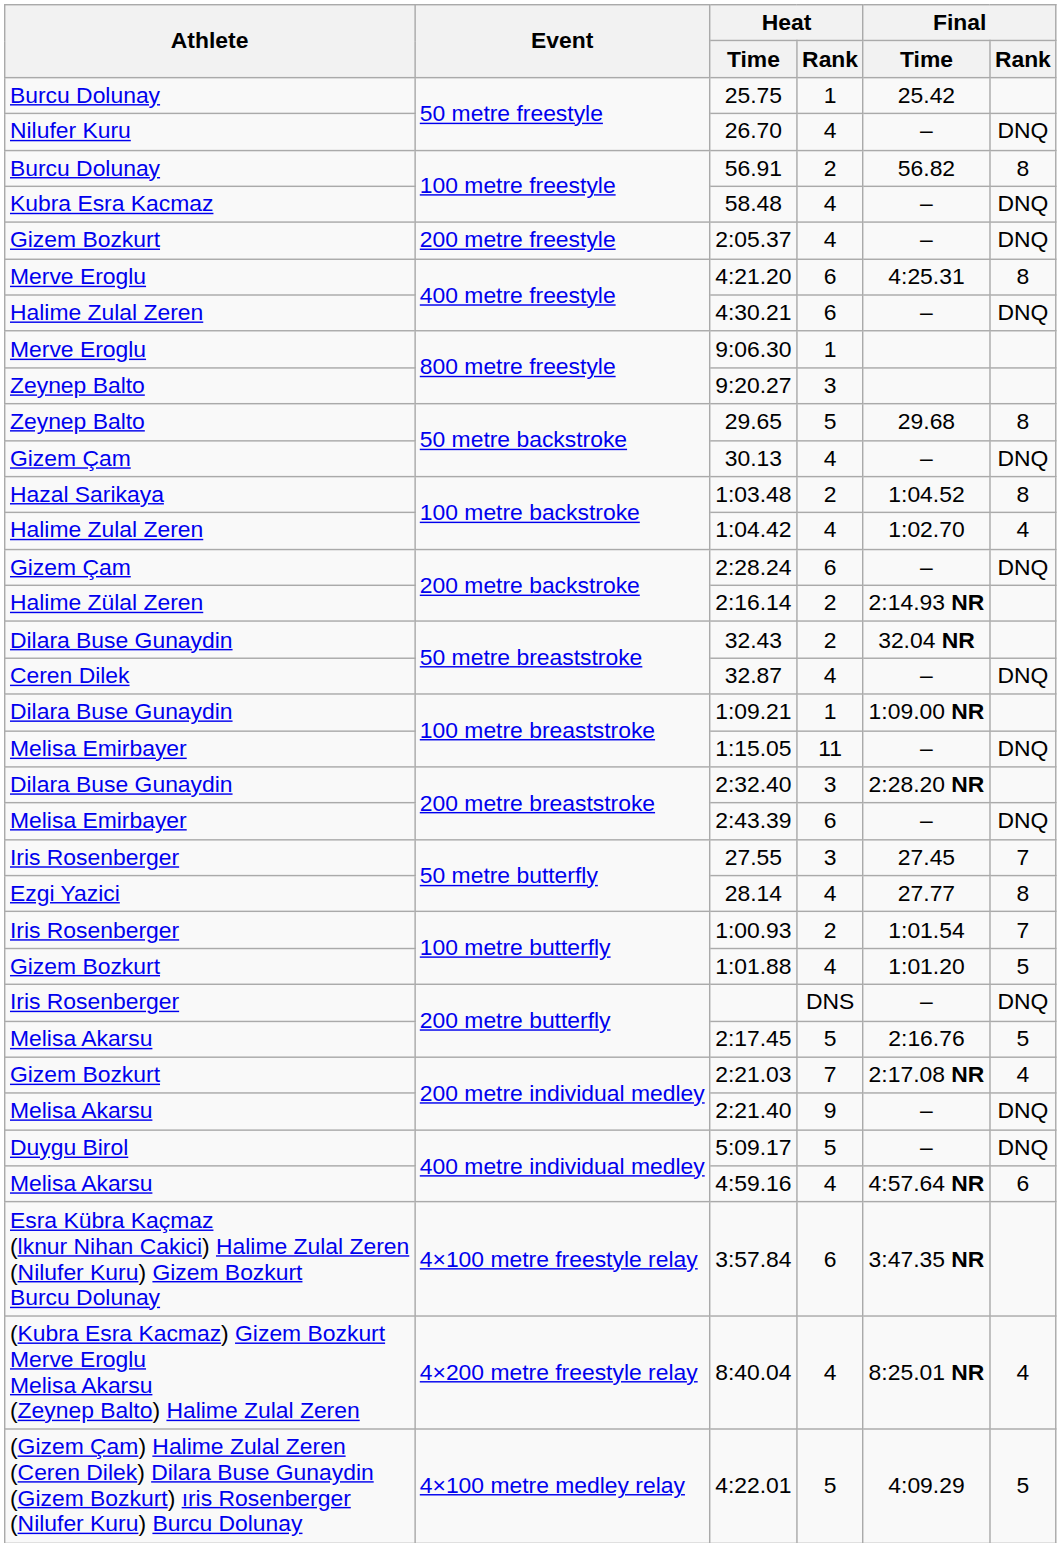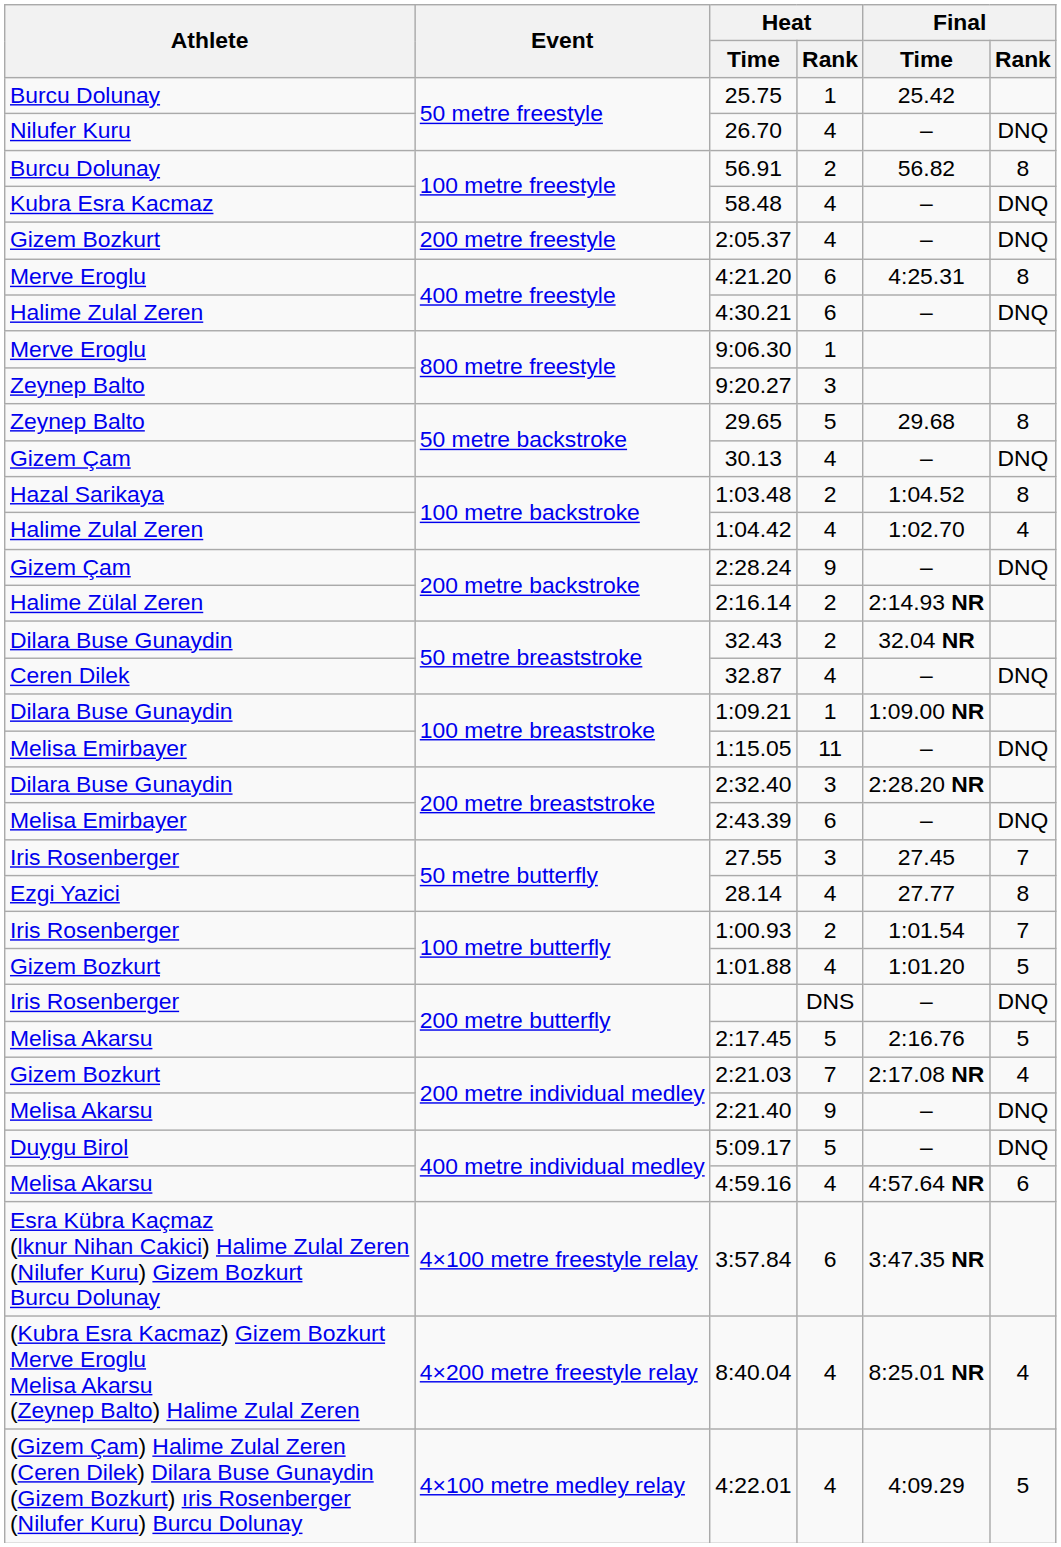2:28.24 | Heat / Rank: 6 -> 9
4:22.01 | Heat / Rank: 5 -> 4
